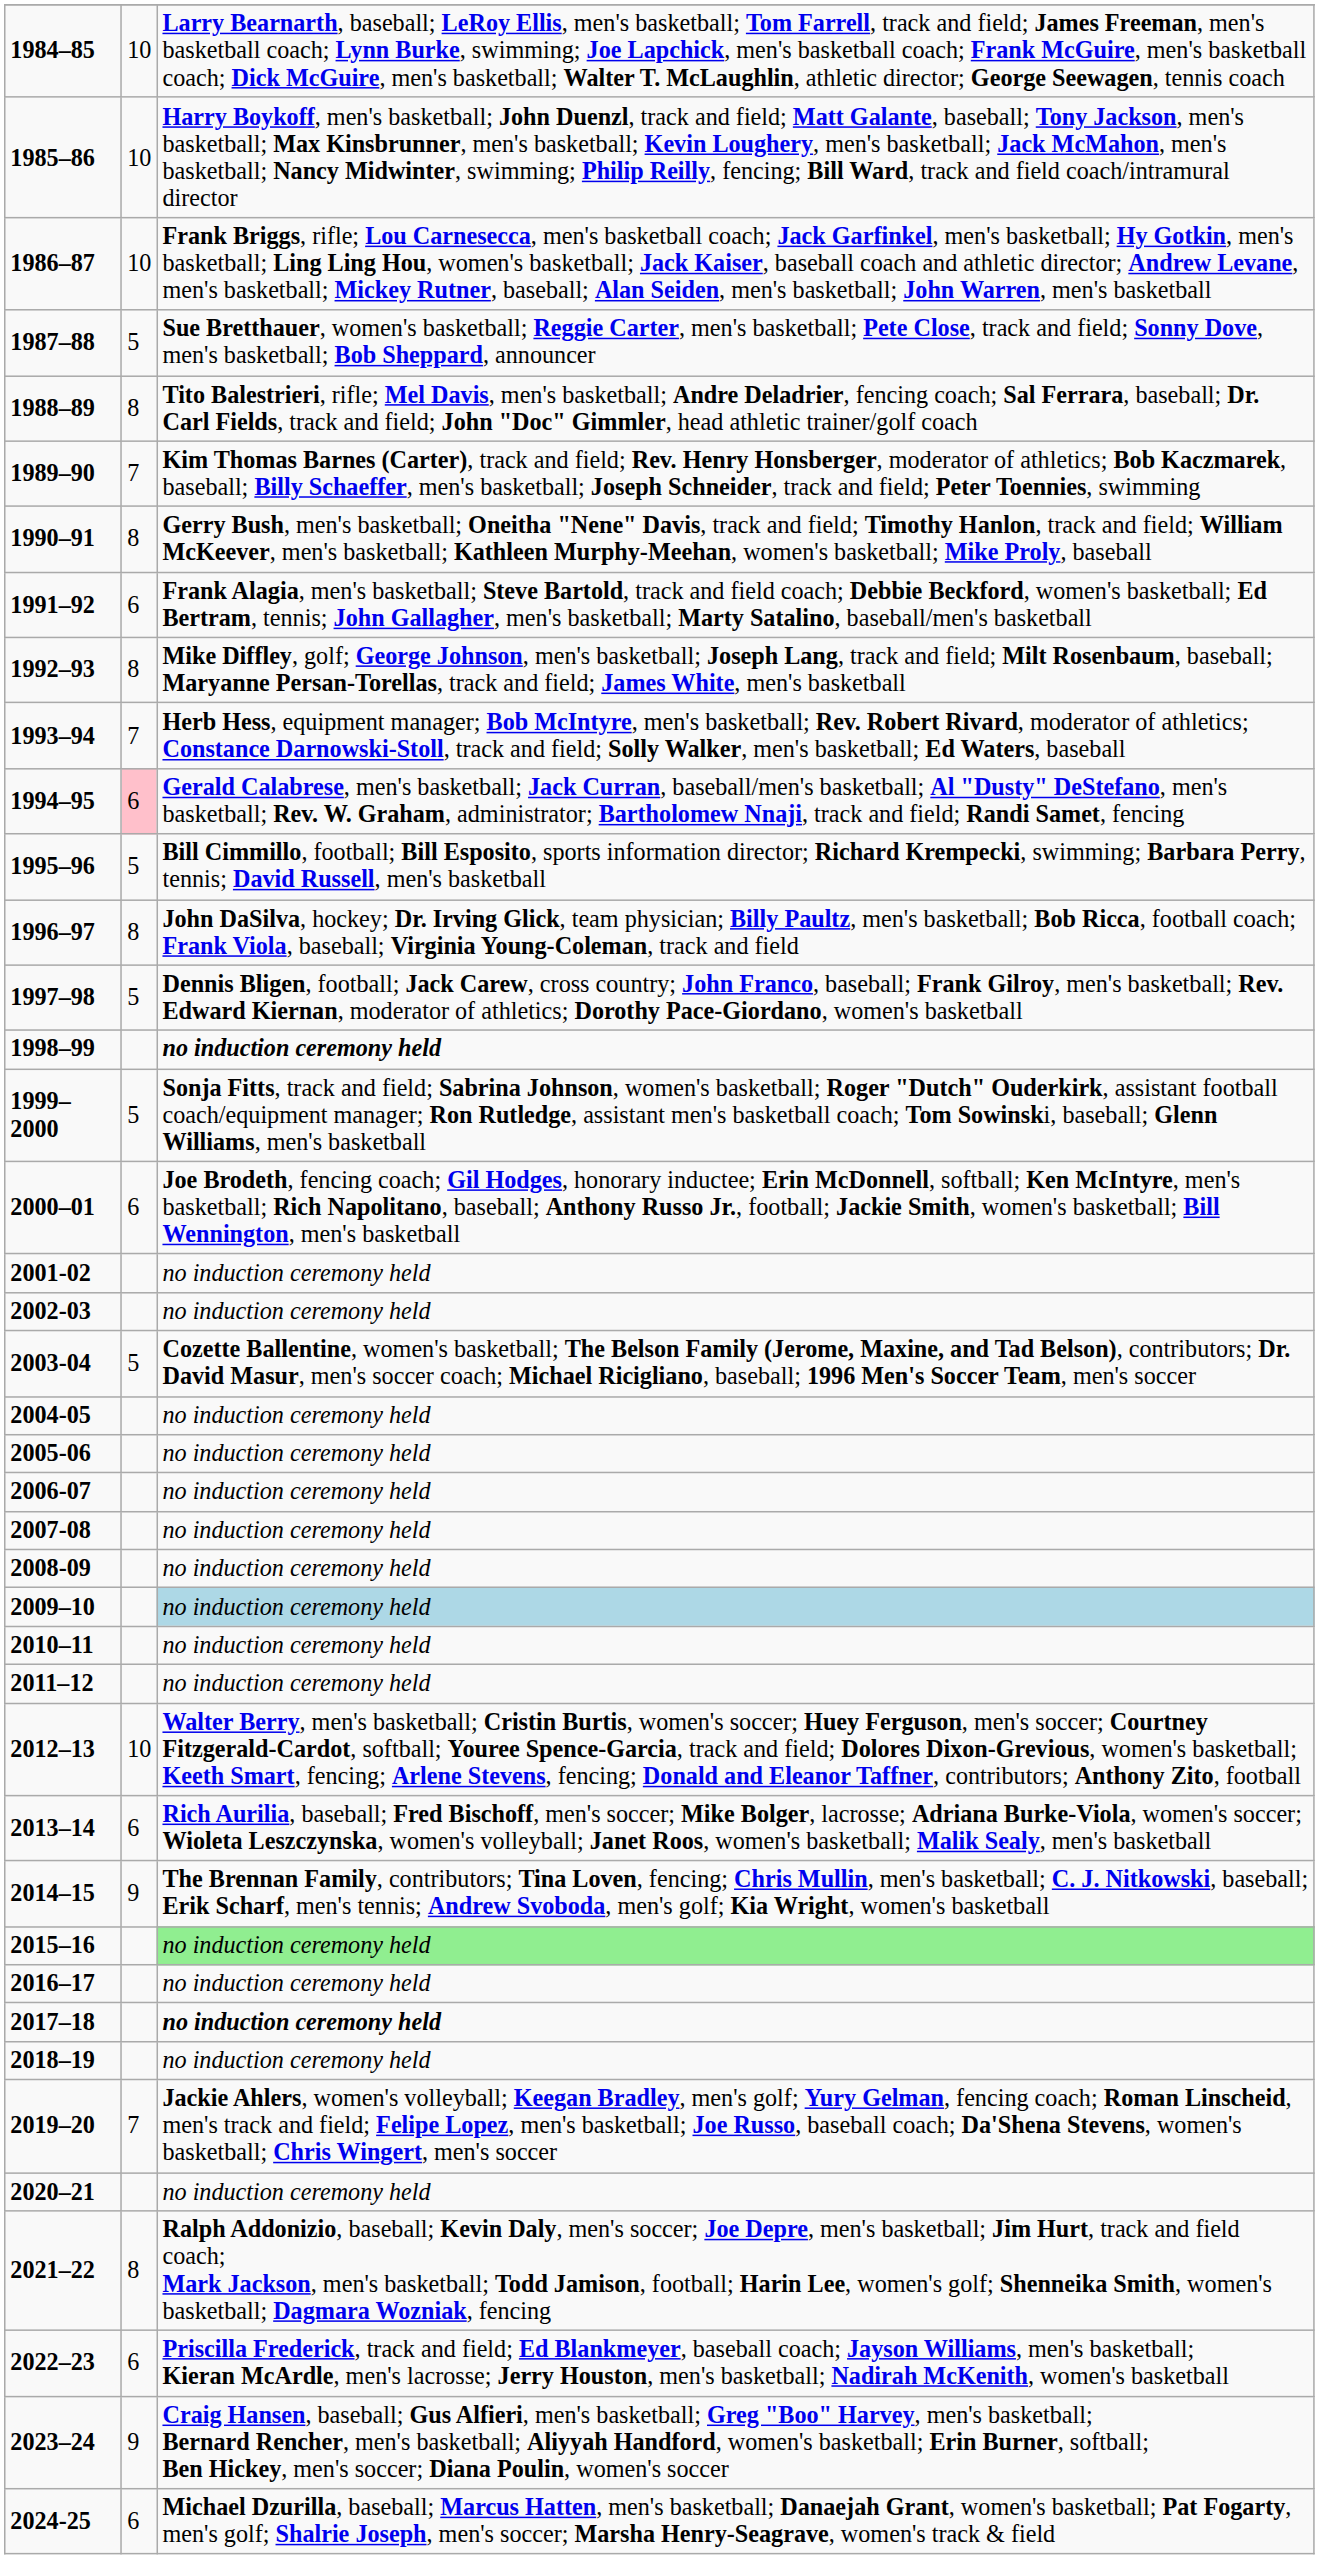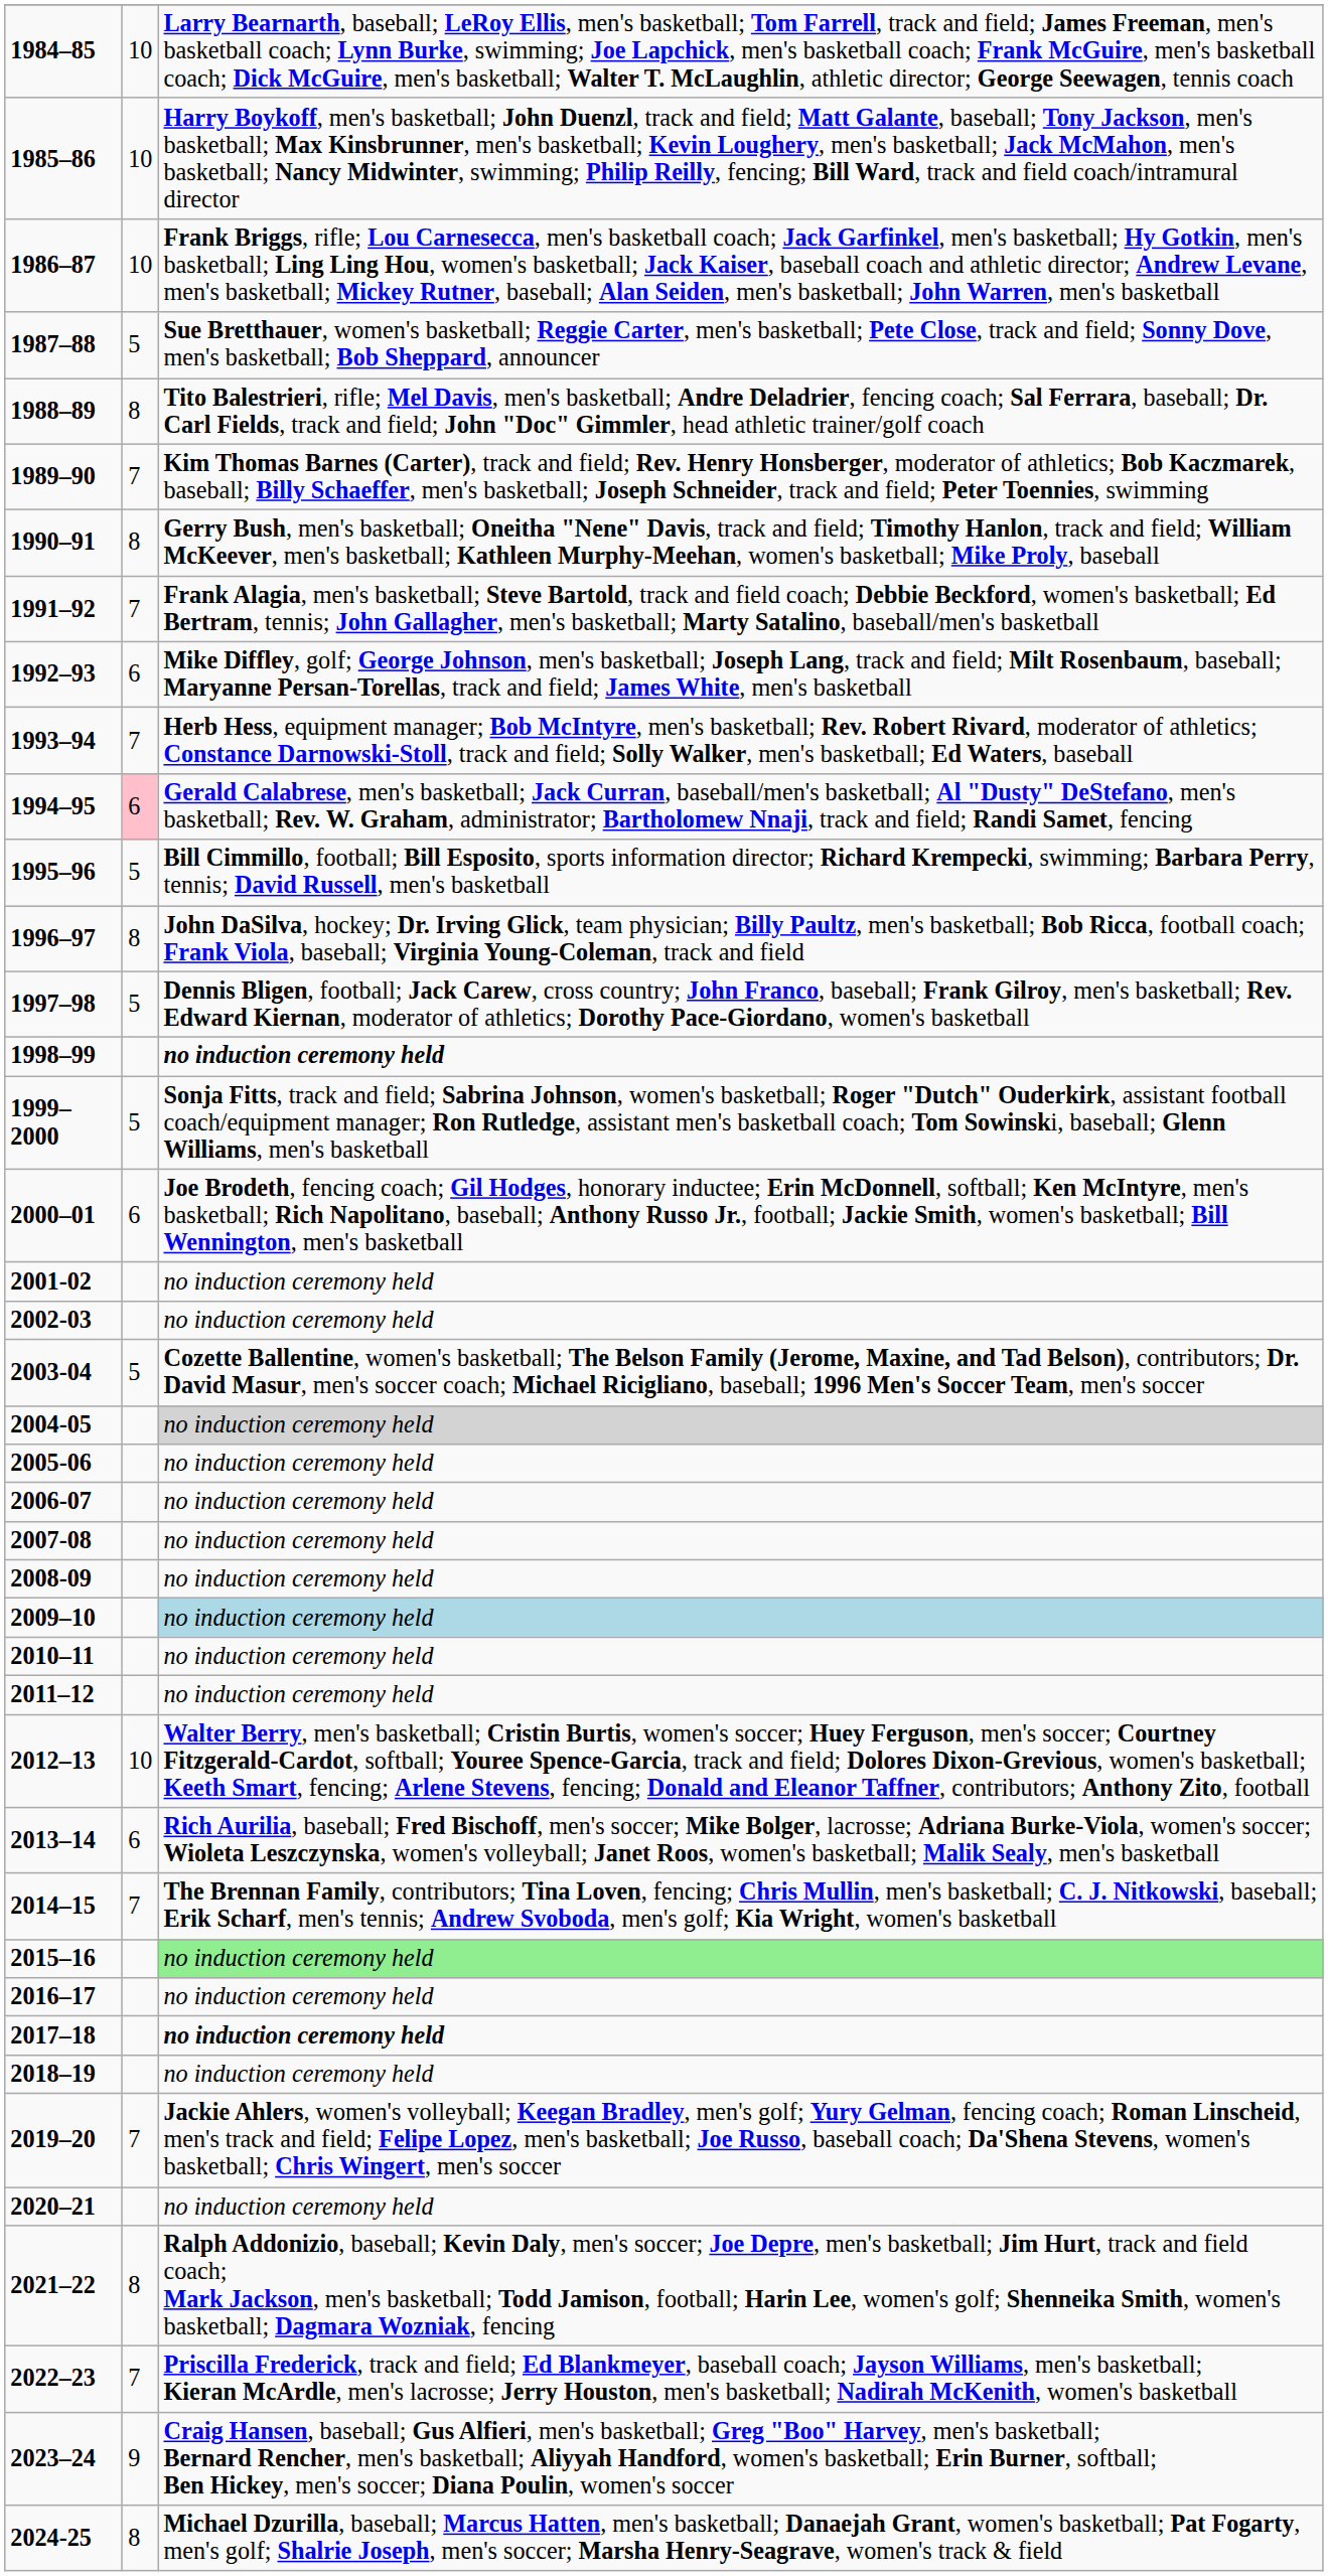1991–92 | column 2: 6 -> 7
1992–93 | column 2: 8 -> 6
2004-05 | column 3: no background -> lightgrey background
2014–15 | column 2: 9 -> 7
2022–23 | column 2: 6 -> 7
2024-25 | column 2: 6 -> 8
